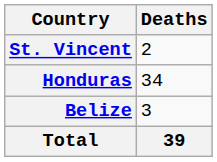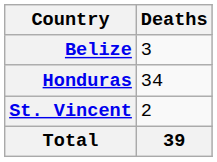rows swapped: Belize <-> St. Vincent
